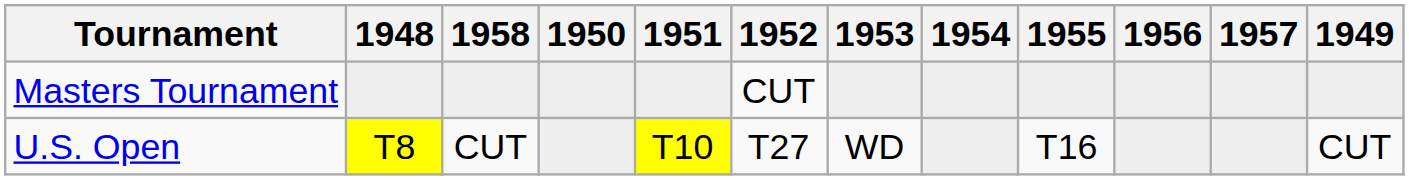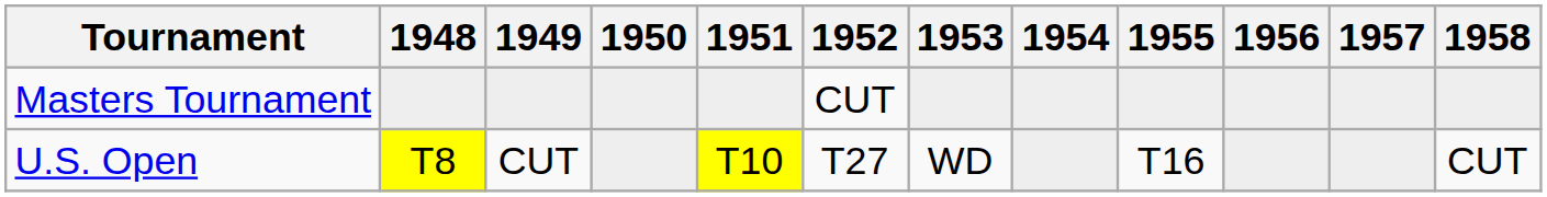columns swapped: 1949 <-> 1958
